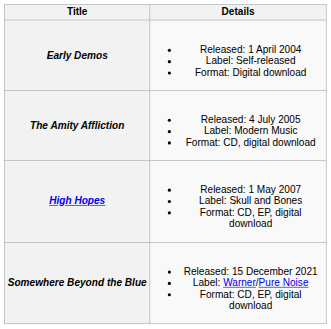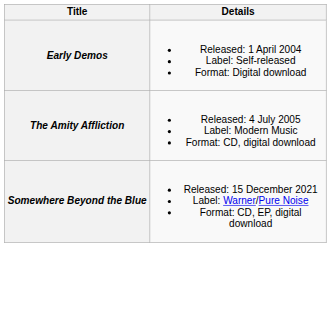- row: High Hopes | Released: 1 May 2007 Label: Skull and Bones Format: CD, EP, digital download
